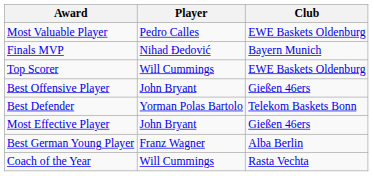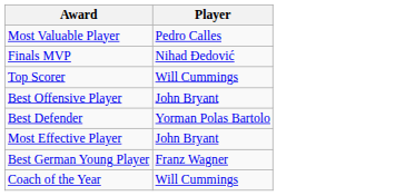- column: Club | EWE Baskets Oldenburg | Bayern Munich | EWE Baskets Oldenburg | Gießen 46ers | Telekom Baskets Bonn | Gießen 46ers | Alba Berlin | Rasta Vechta
